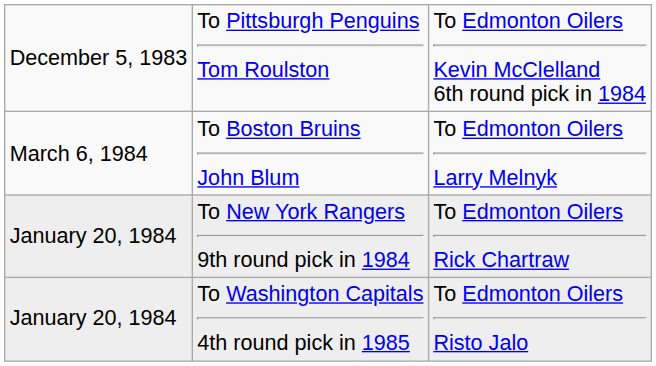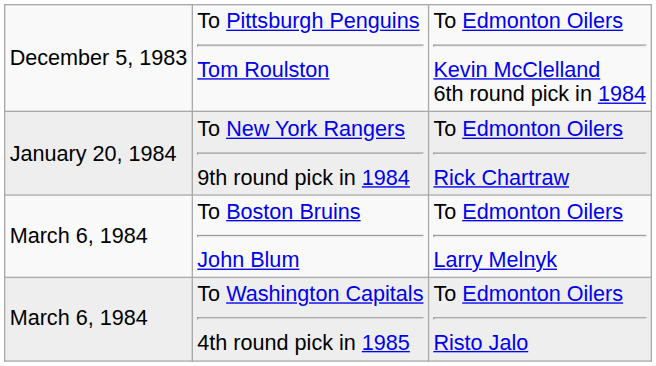rows swapped: To New York Rangers 9th round pick in 1984 <-> To Boston Bruins John Blum
To Washington Capitals 4th round pick in 1985 | column 1: January 20, 1984 -> March 6, 1984
